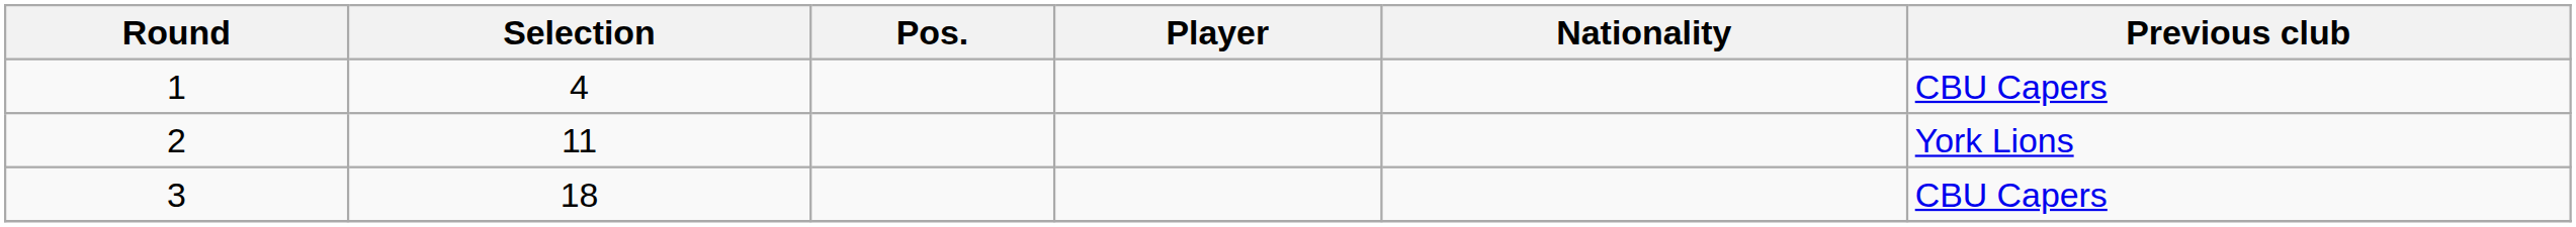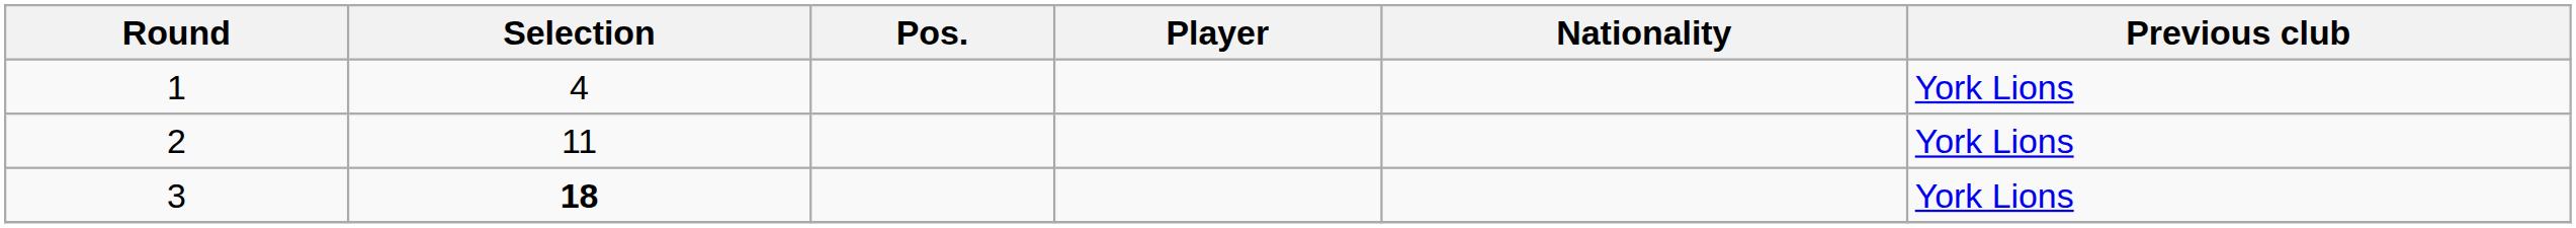1 | Previous club: CBU Capers -> York Lions
3 | Selection: normal -> bold
3 | Previous club: CBU Capers -> York Lions
